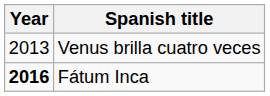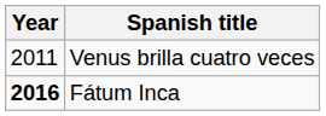Venus brilla cuatro veces | Year: 2013 -> 2011
